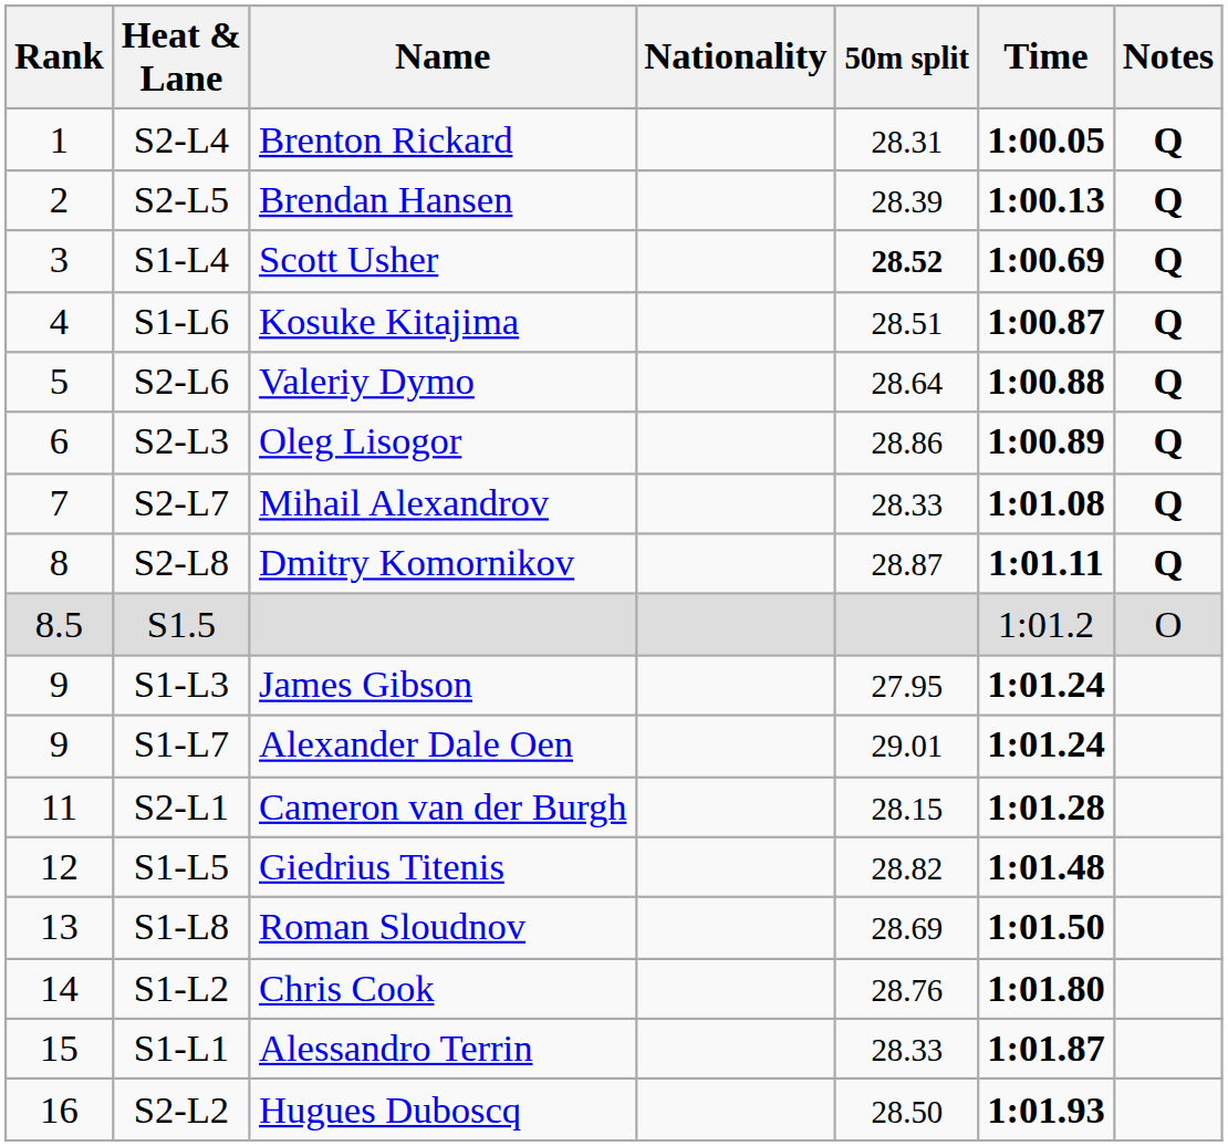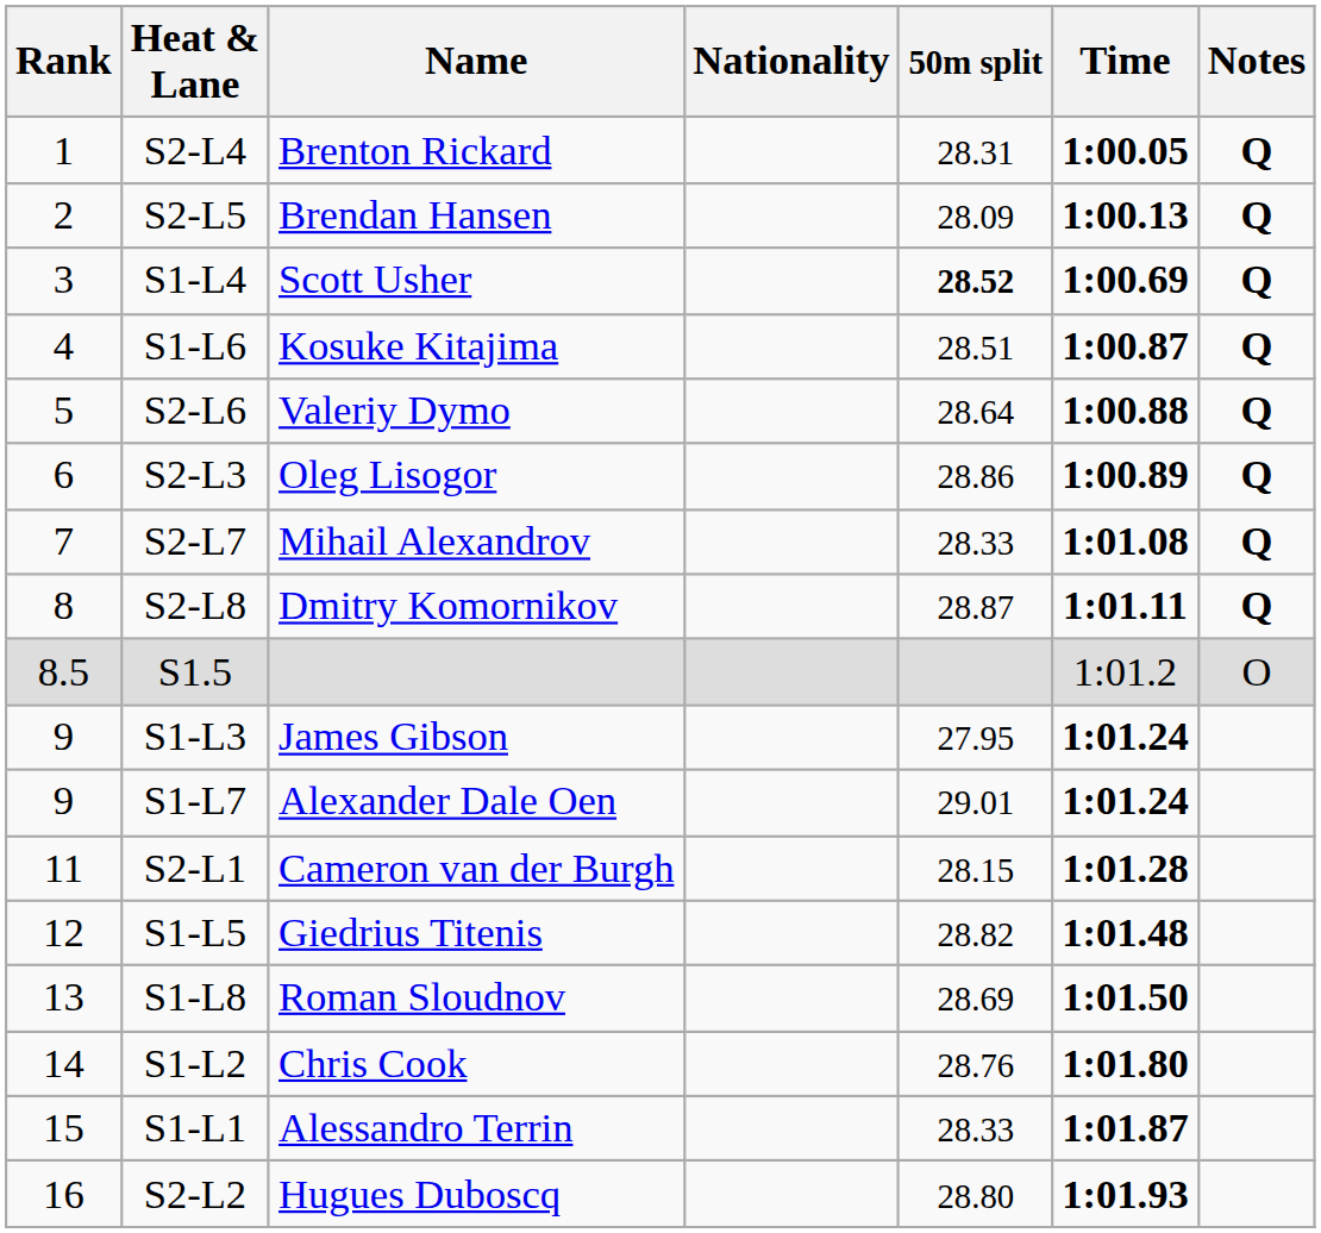S2-L5 | 50m split: 28.39 -> 28.09
S2-L2 | 50m split: 28.50 -> 28.80
